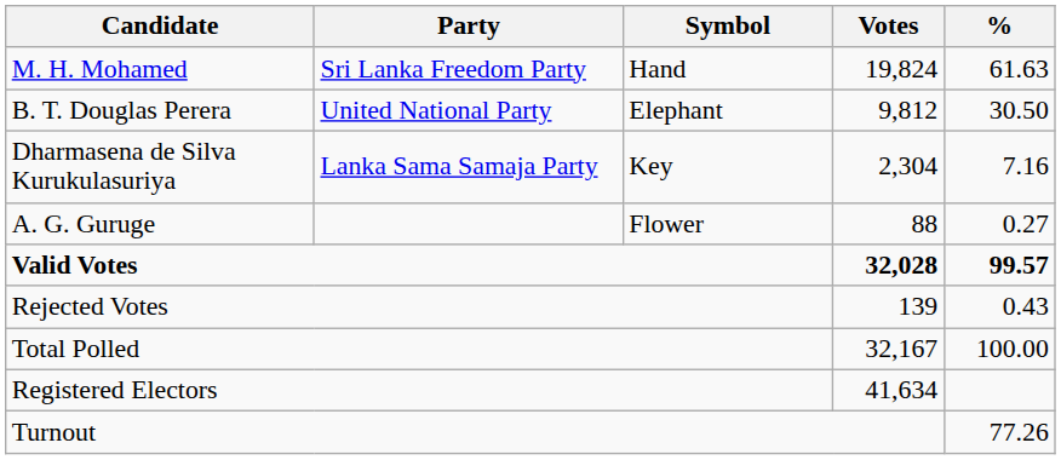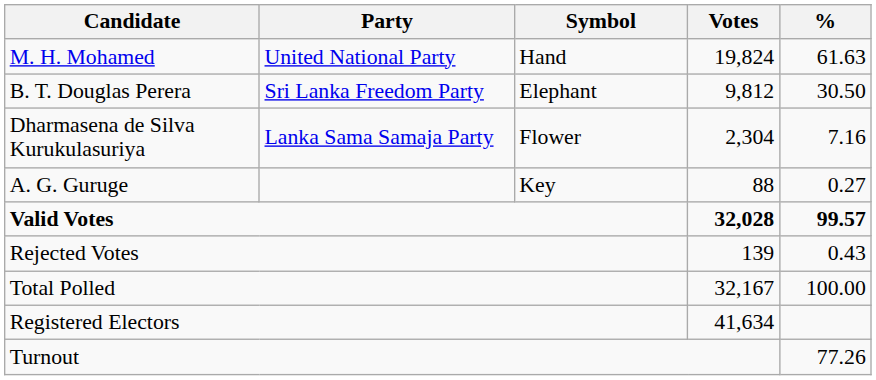M. H. Mohamed | Party: Sri Lanka Freedom Party -> United National Party
B. T. Douglas Perera | Party: United National Party -> Sri Lanka Freedom Party
Dharmasena de Silva Kurukulasuriya | Symbol: Key -> Flower
A. G. Guruge | Symbol: Flower -> Key
